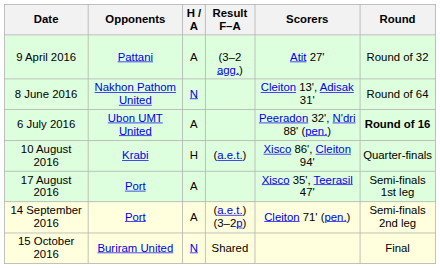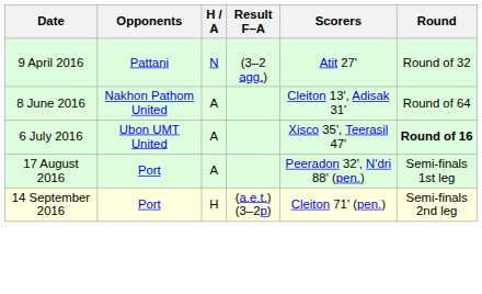9 April 2016 | H / A: A -> N
8 June 2016 | H / A: N -> A
6 July 2016 | Scorers: Peeradon 32', N'dri 88' (pen.) -> Xisco 35', Teerasil 47'
- row: 10 August 2016 | Krabi | H | (a.e.t.) | Xisco 86', Cleiton 94' | Quarter-finals
17 August 2016 | Scorers: Xisco 35', Teerasil 47' -> Peeradon 32', N'dri 88' (pen.)
14 September 2016 | H / A: A -> H
- row: 15 October 2016 | Buriram United | N | Shared | Final
